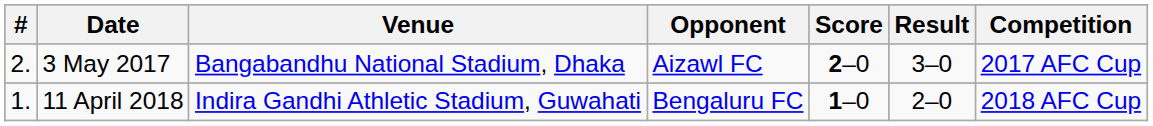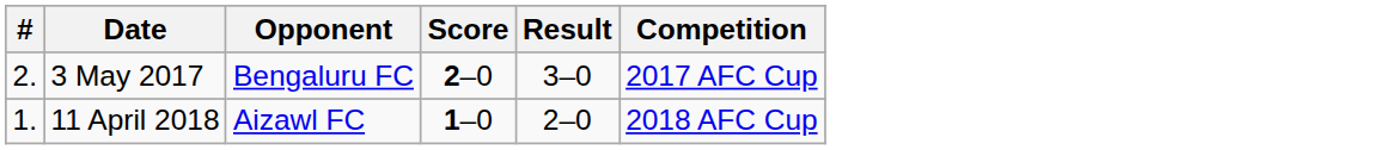- column: Venue | Bangabandhu National Stadium, Dhaka | Indira Gandhi Athletic Stadium, Guwahati
3 May 2017 | Opponent: Aizawl FC -> Bengaluru FC
11 April 2018 | Opponent: Bengaluru FC -> Aizawl FC
